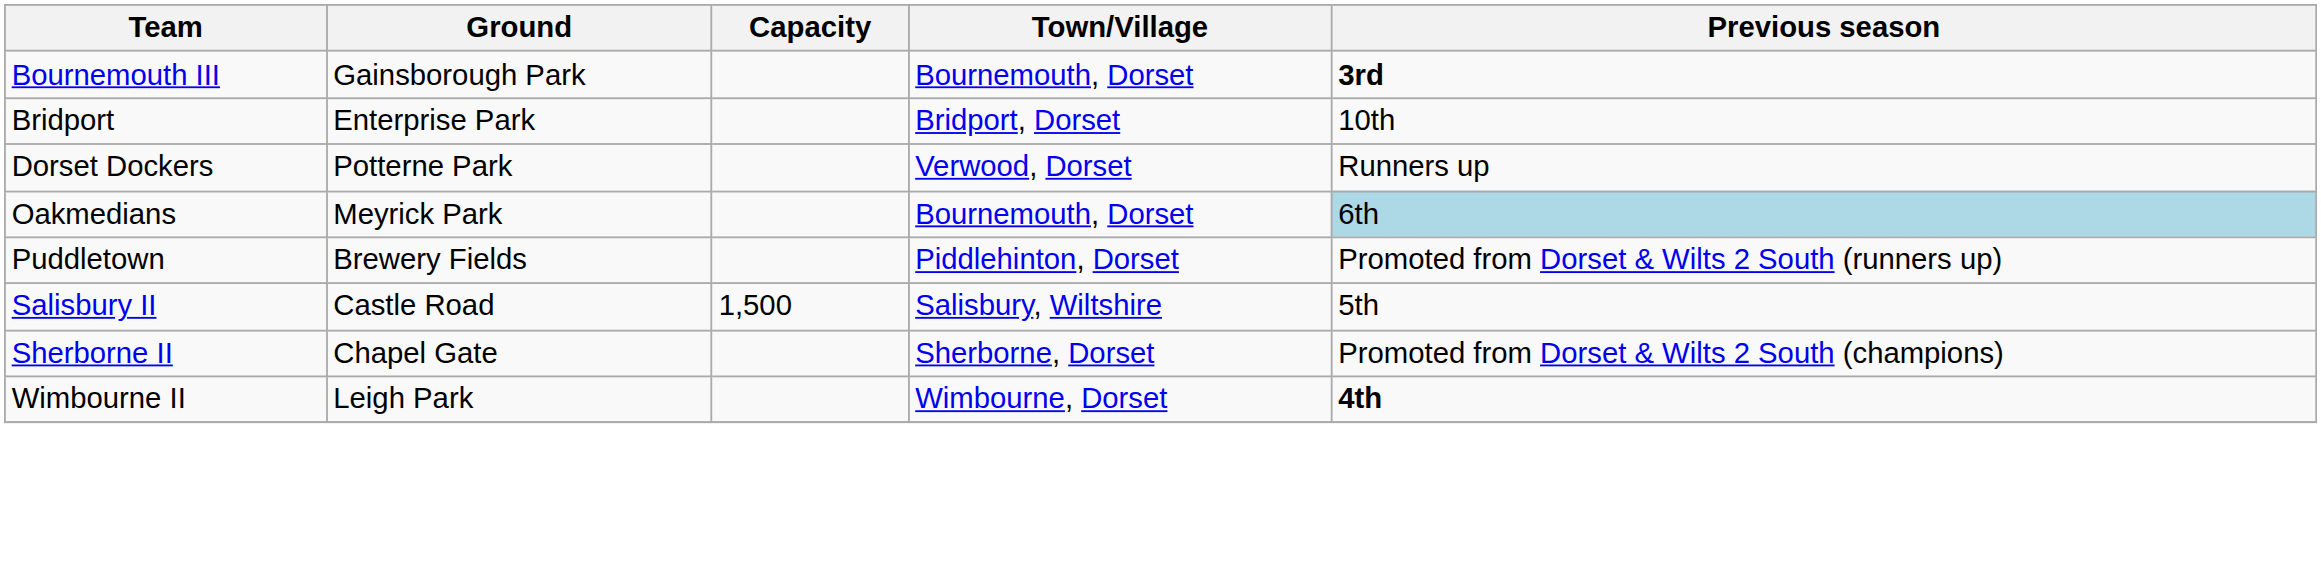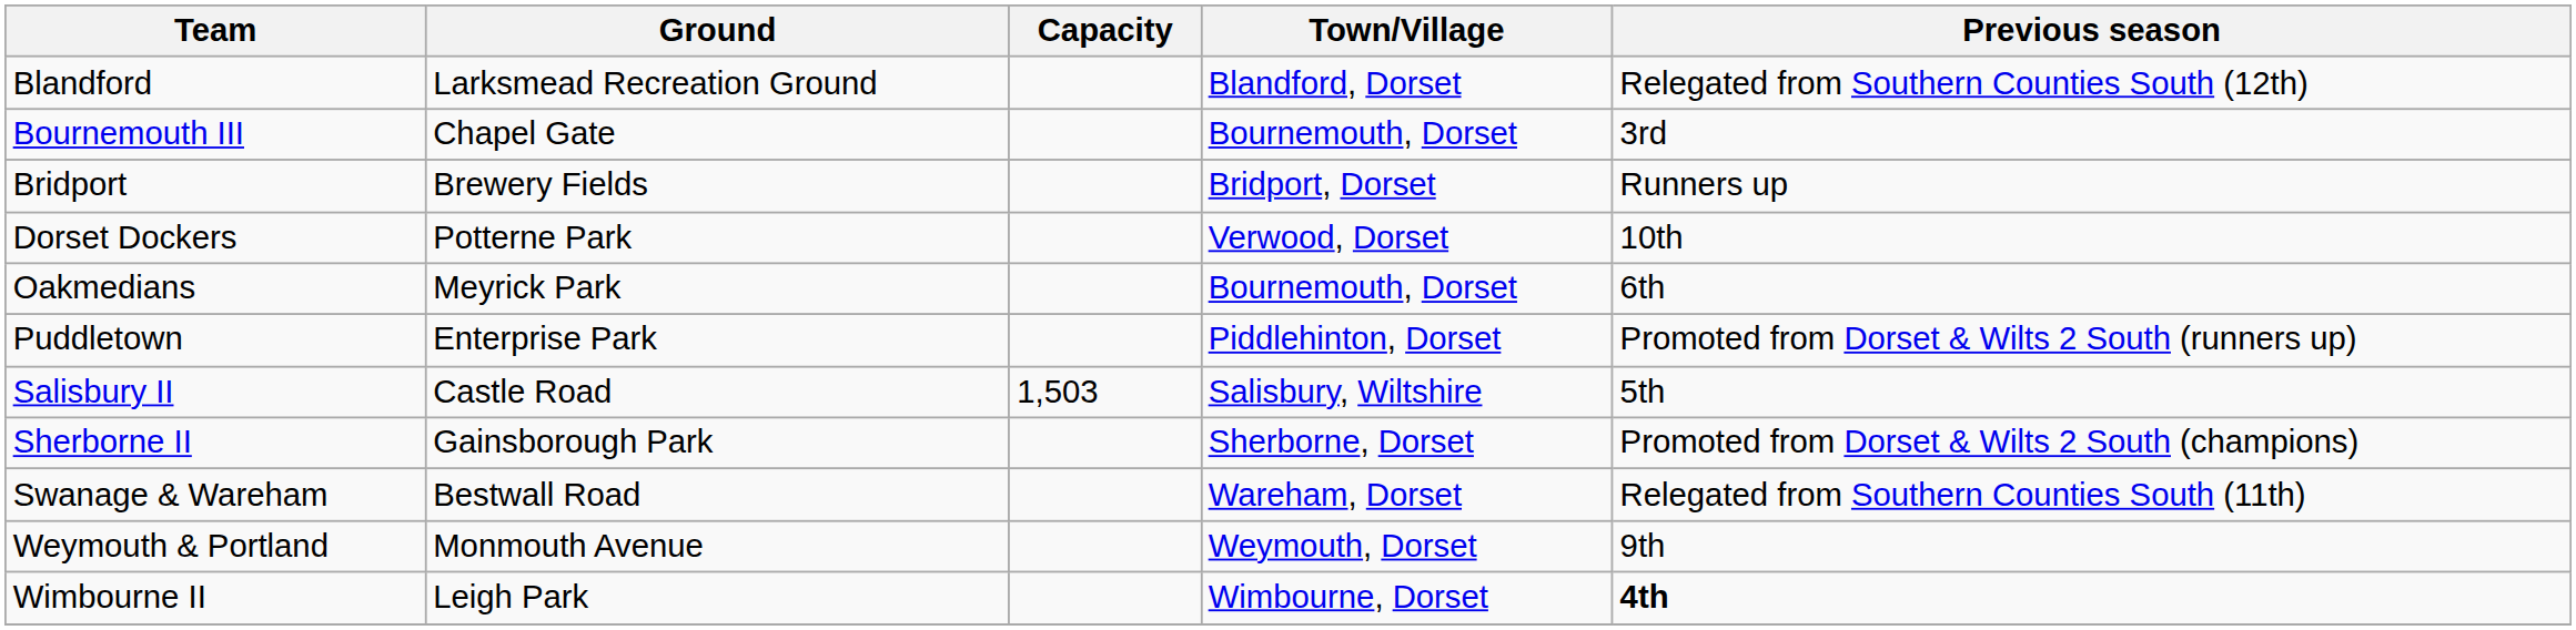+ row: Blandford | Larksmead Recreation Ground | Blandford, Dorset | Relegated from Southern Counties South (12th)
Bournemouth III | Ground: Gainsborough Park -> Chapel Gate
Bournemouth III | Previous season: bold -> normal
Bridport | Ground: Enterprise Park -> Brewery Fields
Bridport | Previous season: 10th -> Runners up
Dorset Dockers | Previous season: Runners up -> 10th
Oakmedians | Previous season: lightblue background -> no background
Puddletown | Ground: Brewery Fields -> Enterprise Park
Salisbury II | Capacity: 1,500 -> 1,503
Sherborne II | Ground: Chapel Gate -> Gainsborough Park
+ row: Swanage & Wareham | Bestwall Road | Wareham, Dorset | Relegated from Southern Counties South (11th)
+ row: Weymouth & Portland | Monmouth Avenue | Weymouth, Dorset | 9th
